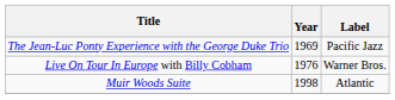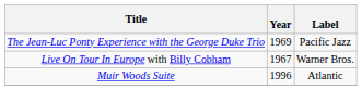Live On Tour In Europe with Billy Cobham | Year: 1976 -> 1967
Muir Woods Suite | Year: 1998 -> 1996
